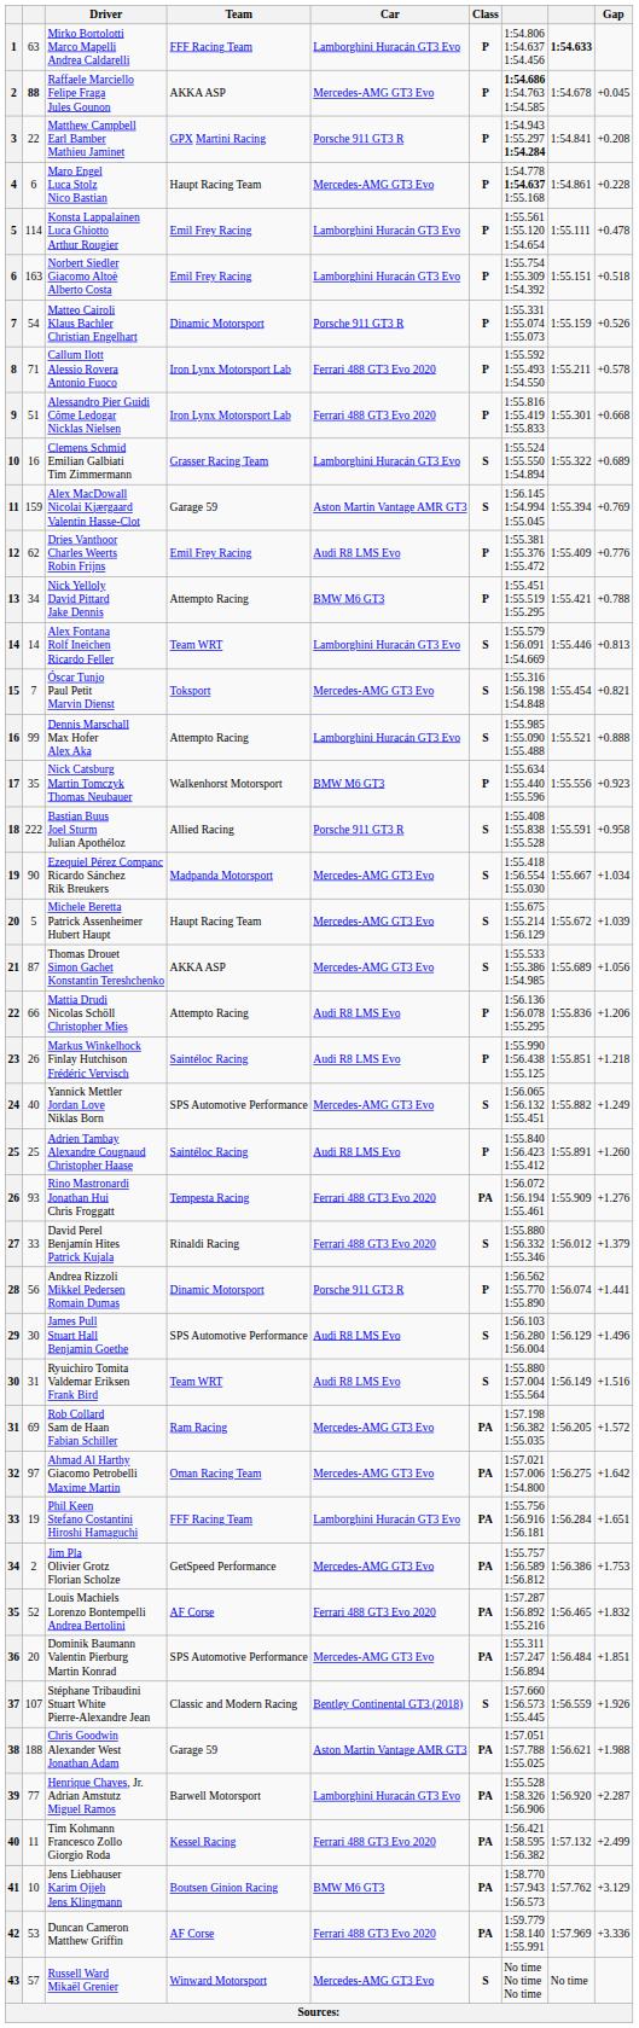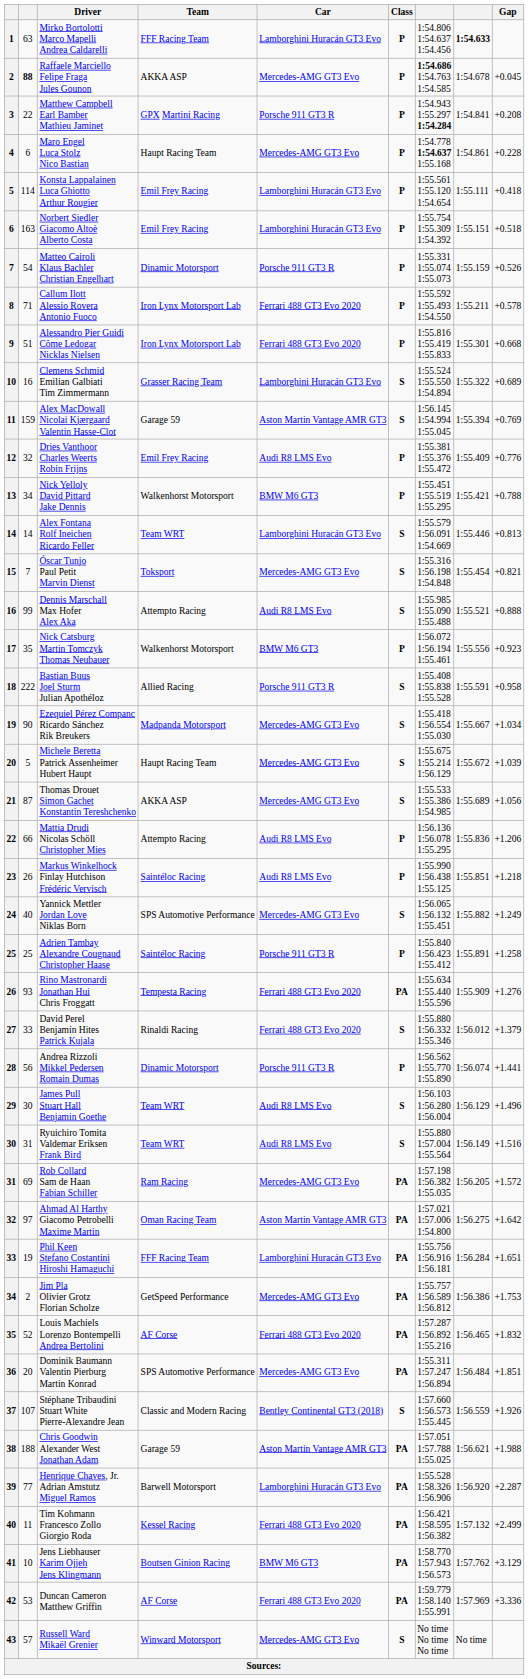Konsta Lappalainen Luca Ghiotto Arthur Rougier | Gap: +0.478 -> +0.418
Dries Vanthoor Charles Weerts Robin Frijns | column 2: 62 -> 32
Nick Yelloly David Pittard Jake Dennis | Team: Attempto Racing -> Walkenhorst Motorsport
Dennis Marschall Max Hofer Alex Aka | Car: Lamborghini Huracán GT3 Evo -> Audi R8 LMS Evo
Nick Catsburg Martin Tomczyk Thomas Neubauer | column 7: 1:55.634 1:55.440 1:55.596 -> 1:56.072 1:56.194 1:55.461
Adrien Tambay Alexandre Cougnaud Christopher Haase | Car: Audi R8 LMS Evo -> Porsche 911 GT3 R
Adrien Tambay Alexandre Cougnaud Christopher Haase | Gap: +1.260 -> +1.258
Rino Mastronardi Jonathan Hui Chris Froggatt | column 7: 1:56.072 1:56.194 1:55.461 -> 1:55.634 1:55.440 1:55.596
James Pull Stuart Hall Benjamin Goethe | Team: SPS Automotive Performance -> Team WRT
Ahmad Al Harthy Giacomo Petrobelli Maxime Martin | Car: Mercedes-AMG GT3 Evo -> Aston Martin Vantage AMR GT3
